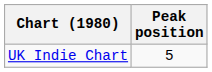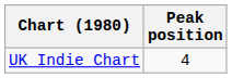UK Indie Chart | Peak position: 5 -> 4
